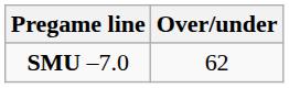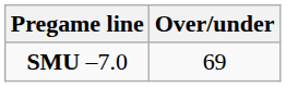SMU –7.0 | Over/under: 62 -> 69
